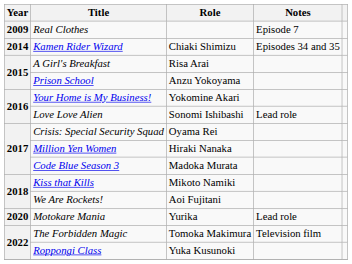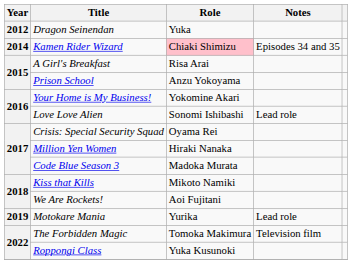- row: 2009 | Real Clothes | Episode 7
+ row: 2012 | Dragon Seinendan | Yuka
Kamen Rider Wizard | Role: no background -> pink background
Motokare Mania | Year: 2020 -> 2019
